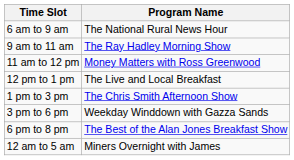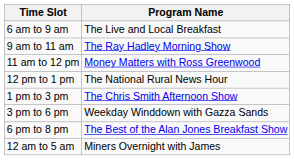6 am to 9 am | Program Name: The National Rural News Hour -> The Live and Local Breakfast
12 pm to 1 pm | Program Name: The Live and Local Breakfast -> The National Rural News Hour
